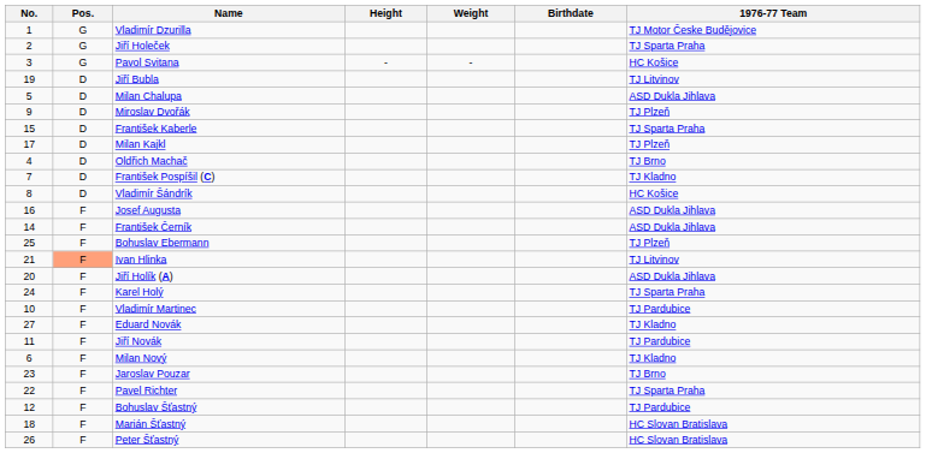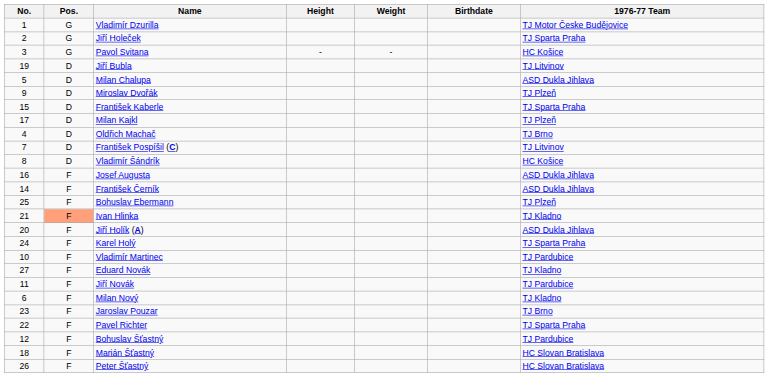František Pospíšil (C) | 1976-77 Team: TJ Kladno -> TJ Litvinov
Ivan Hlinka | 1976-77 Team: TJ Litvinov -> TJ Kladno
